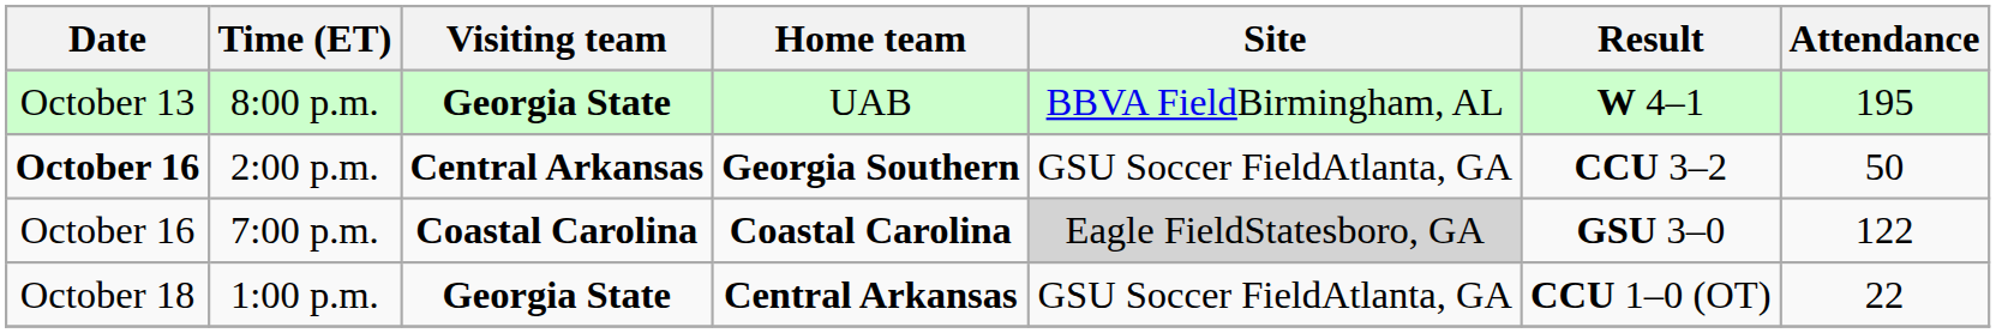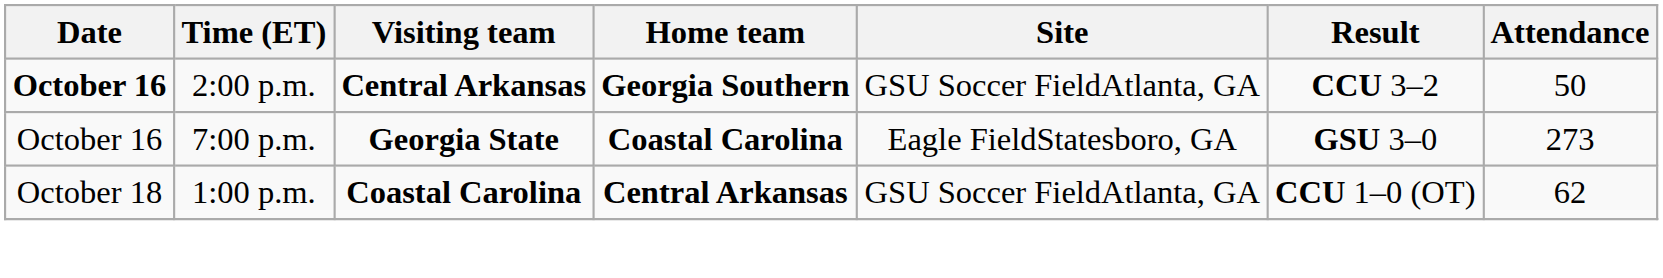- row: October 13 | 8:00 p.m. | Georgia State | UAB | BBVA FieldBirmingham, AL | W 4–1 | 195
7:00 p.m. | Visiting team: Coastal Carolina -> Georgia State
7:00 p.m. | Site: lightgrey background -> no background
7:00 p.m. | Attendance: 122 -> 273
1:00 p.m. | Visiting team: Georgia State -> Coastal Carolina
1:00 p.m. | Attendance: 22 -> 62
